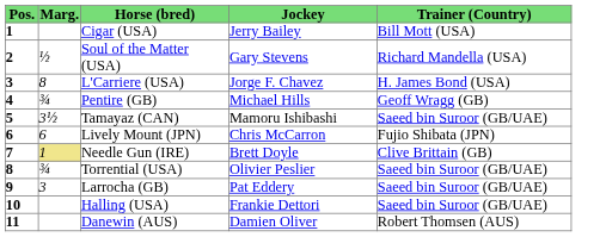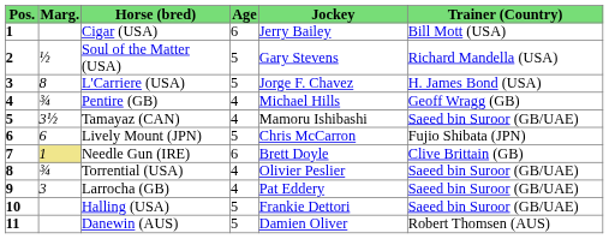+ column: Age | 6 | 5 | 5 | 4 | 4 | 5 | 6 | 4 | 4 | 5 | 5
